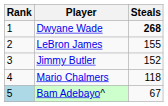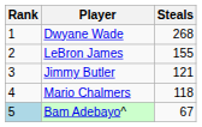Dwyane Wade | Steals: bold -> normal
Jimmy Butler | Steals: 152 -> 121
